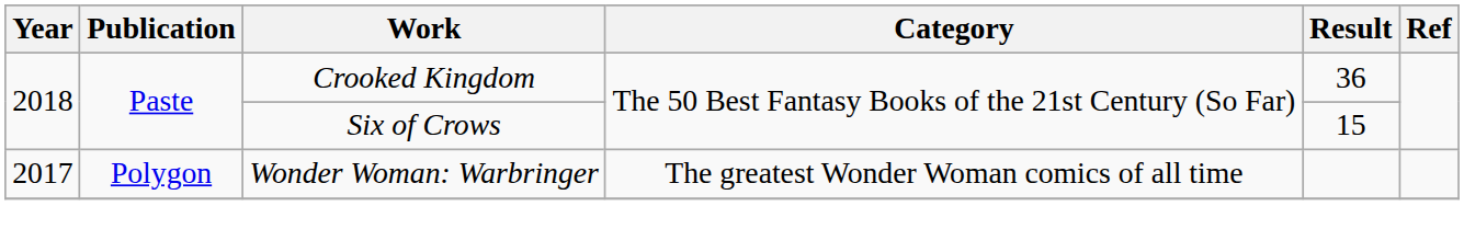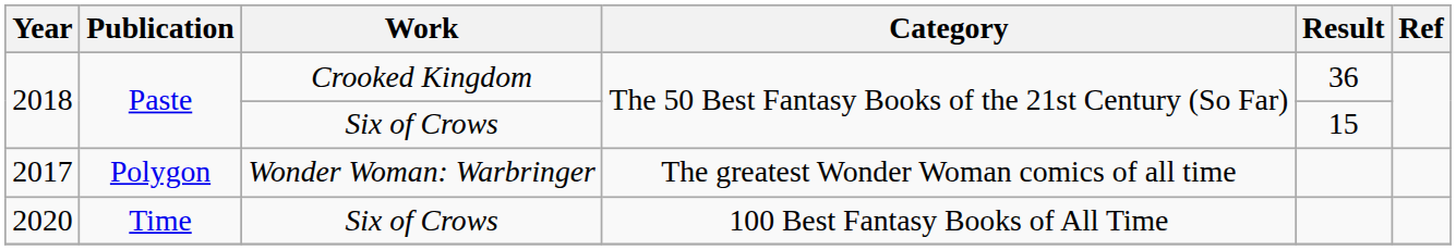+ row: 2020 | Time | Six of Crows | 100 Best Fantasy Books of All Time
